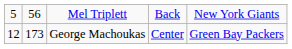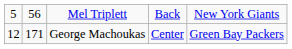George Machoukas | column 2: 173 -> 171
